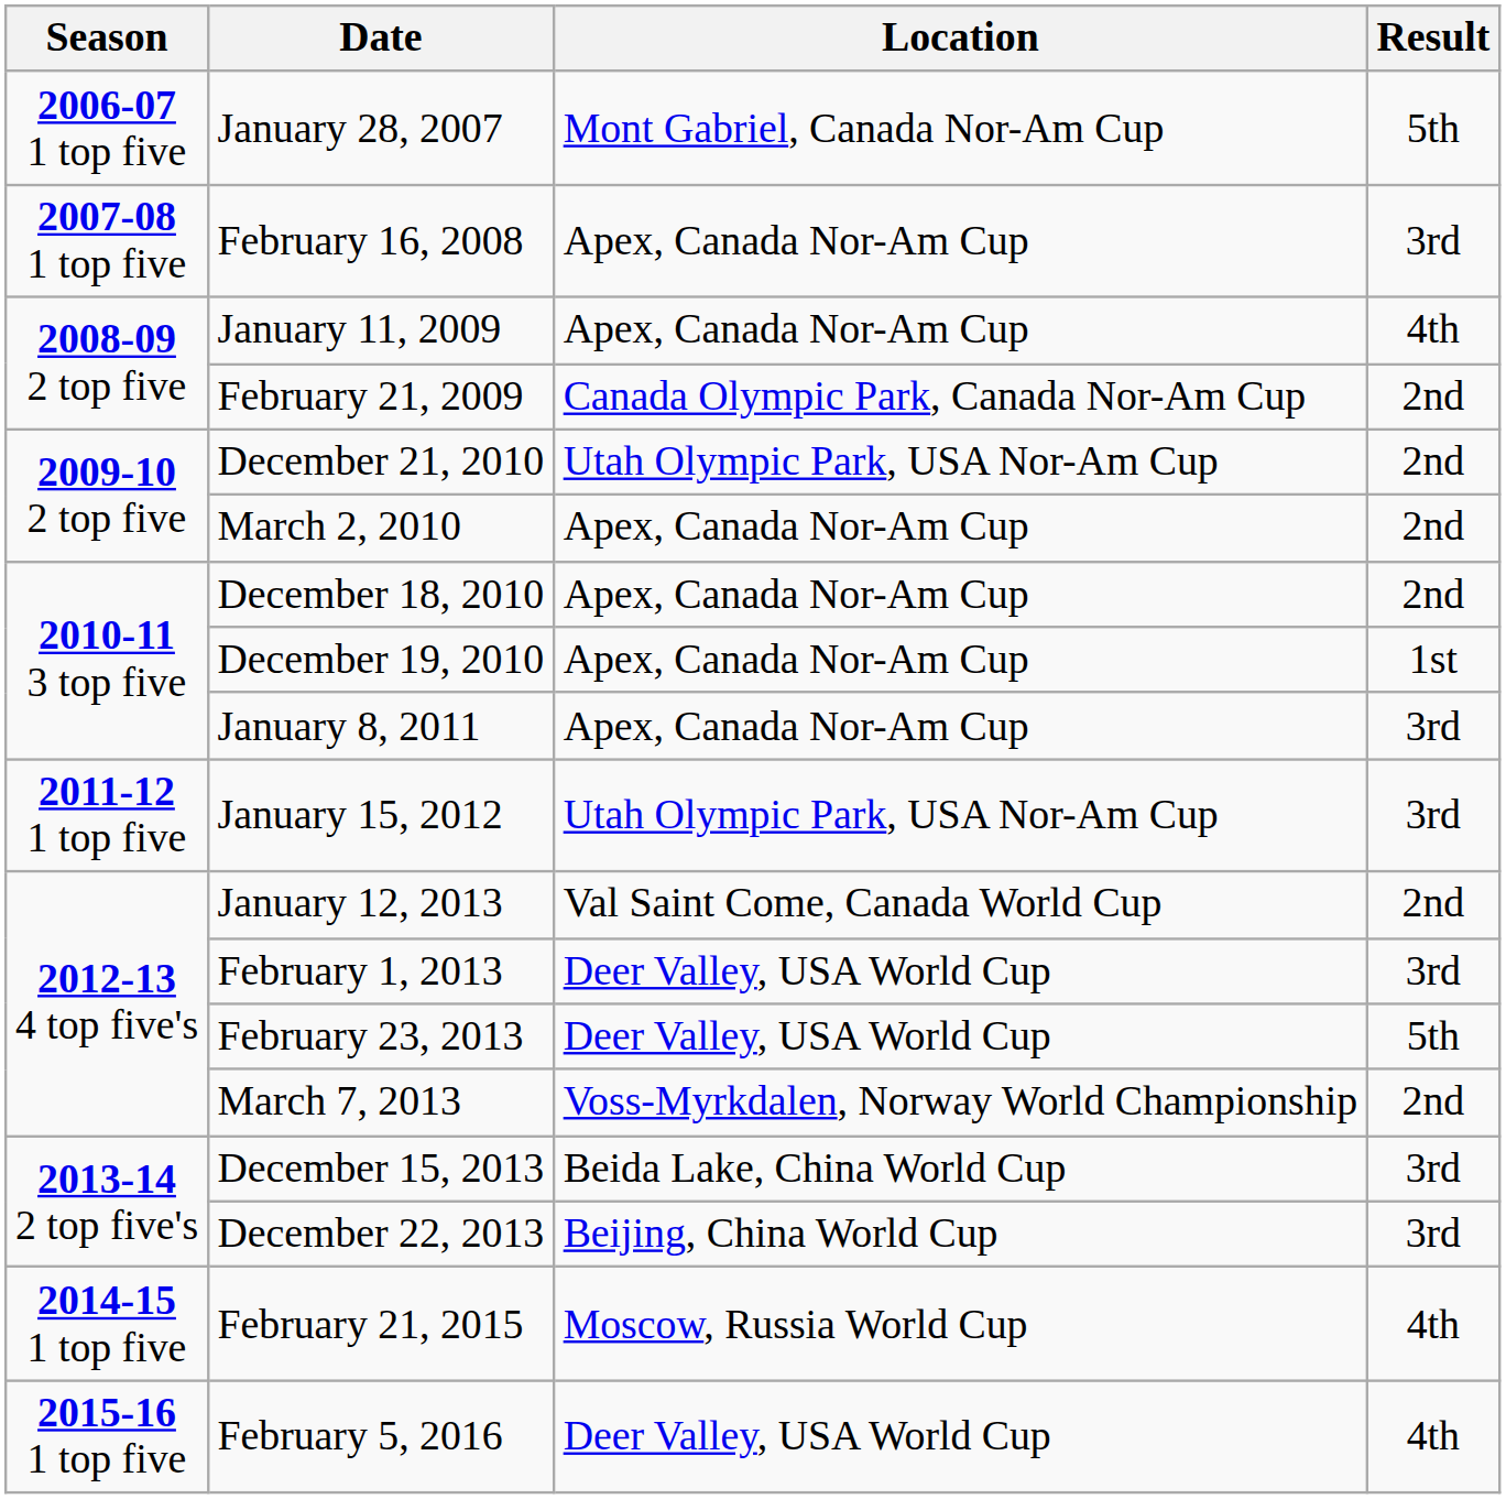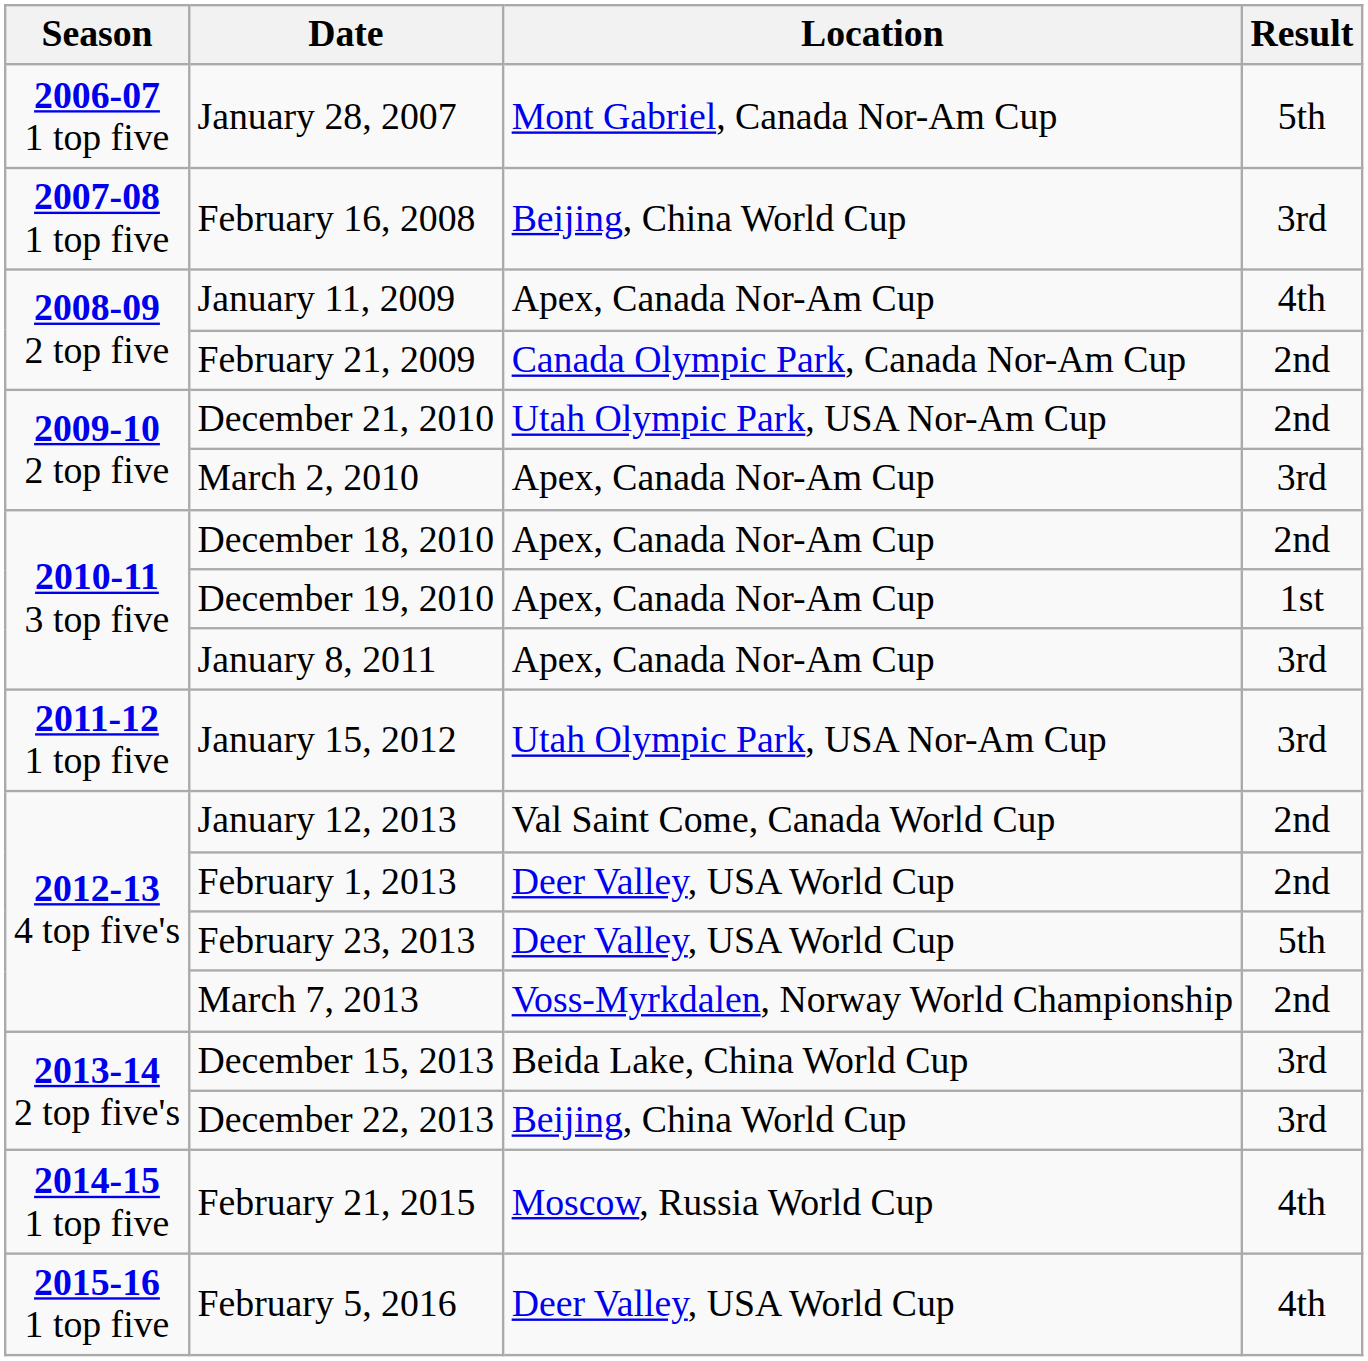February 16, 2008 | Location: Apex, Canada Nor-Am Cup -> Beijing, China World Cup
March 2, 2010 | Result: 2nd -> 3rd
February 1, 2013 | Result: 3rd -> 2nd
